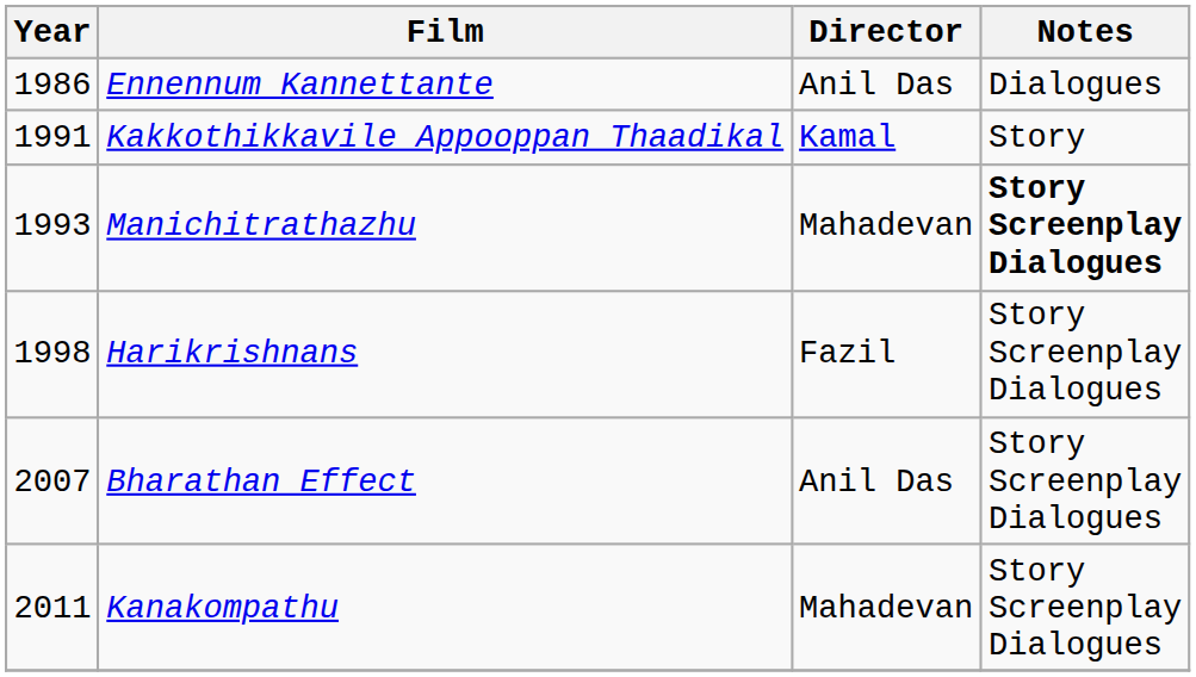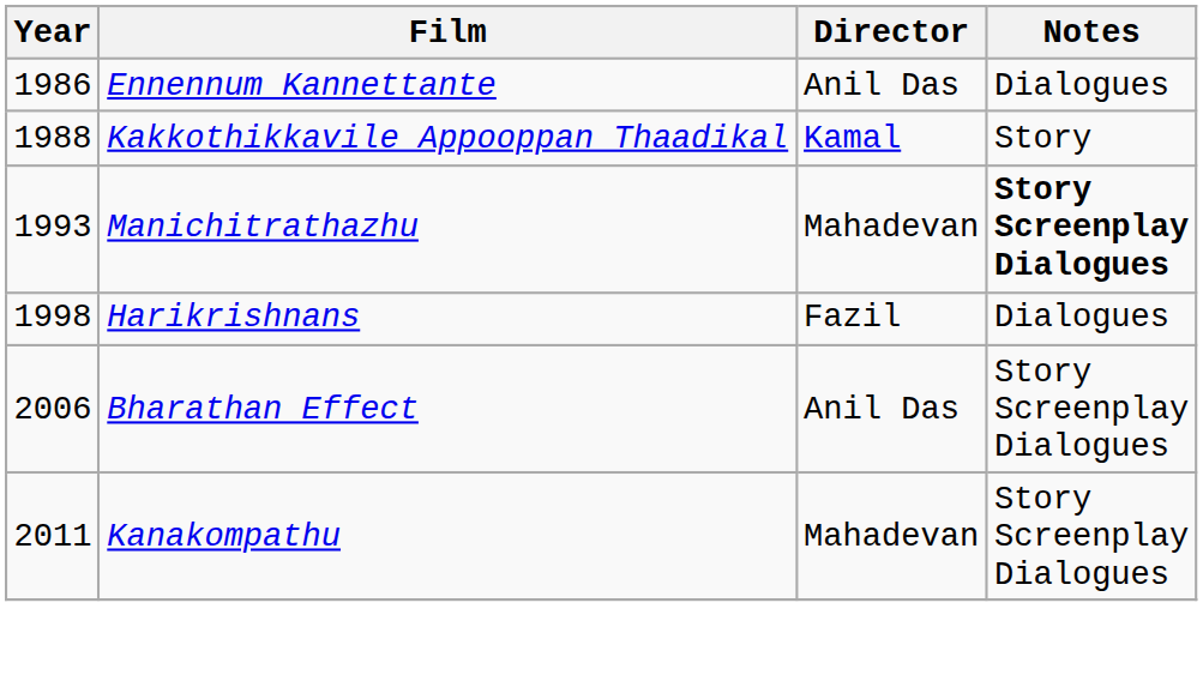Kakkothikkavile Appooppan Thaadikal | Year: 1991 -> 1988
Harikrishnans | Notes: Story Screenplay Dialogues -> Dialogues
Bharathan Effect | Year: 2007 -> 2006
